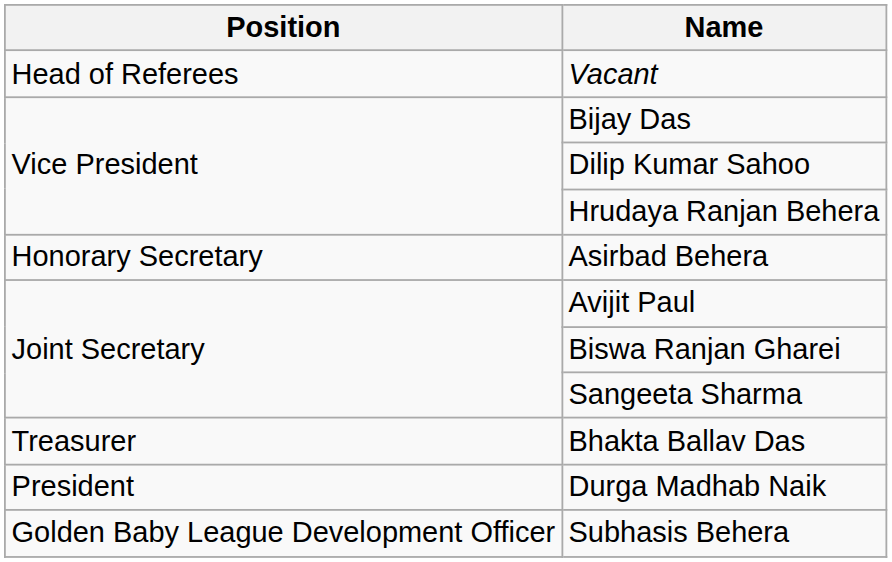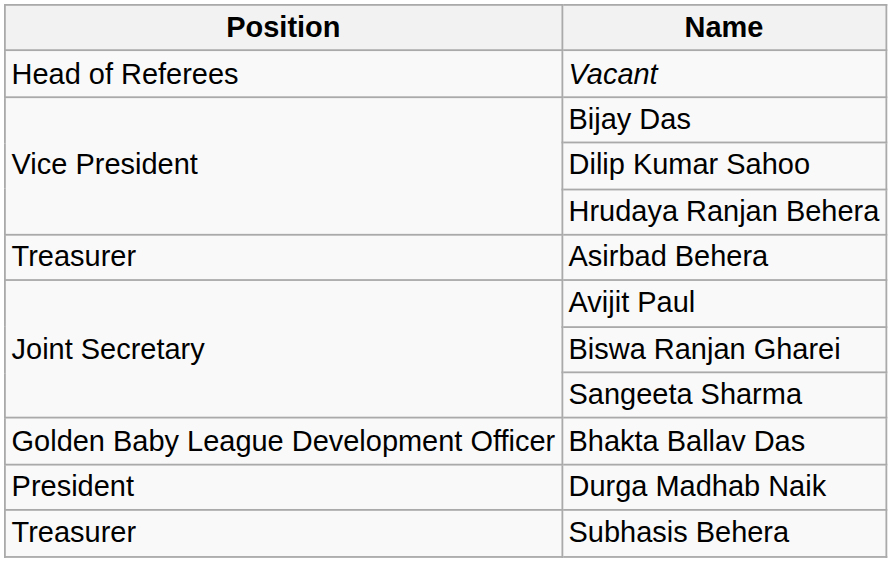Asirbad Behera | Position: Honorary Secretary -> Treasurer
Bhakta Ballav Das | Position: Treasurer -> Golden Baby League Development Officer
Subhasis Behera | Position: Golden Baby League Development Officer -> Treasurer
